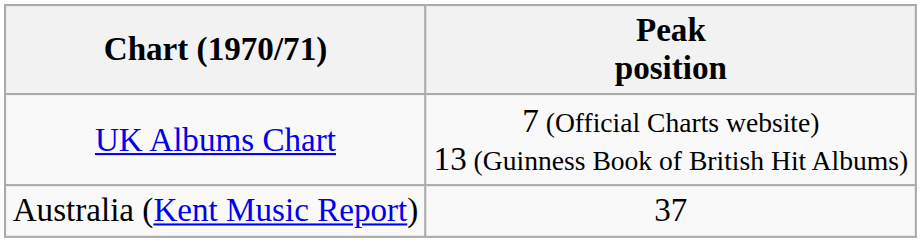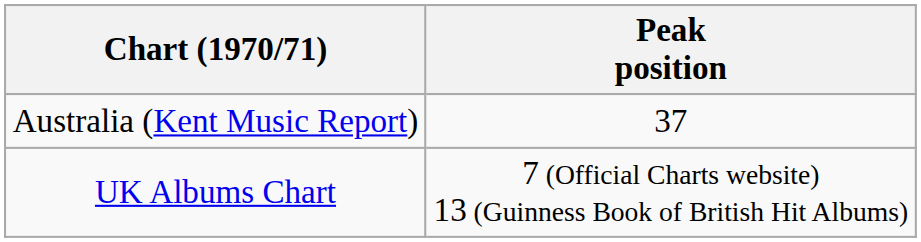rows swapped: Australia (Kent Music Report) <-> UK Albums Chart
